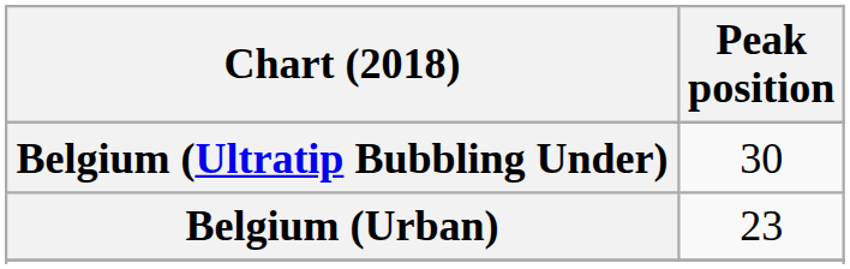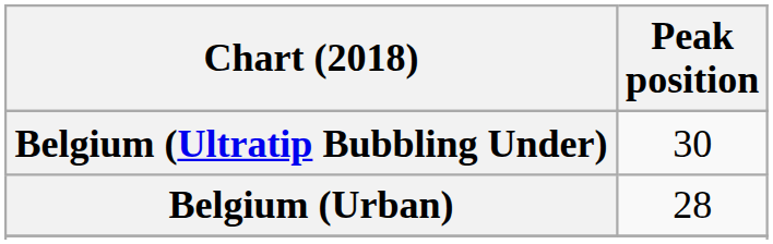Belgium (Urban) | Peak position: 23 -> 28
